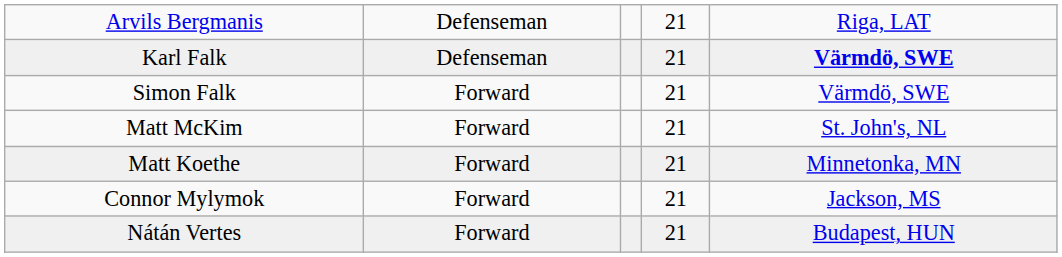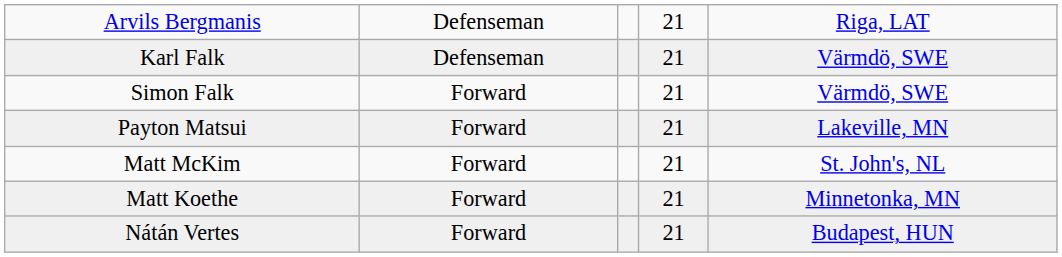Karl Falk | column 5: bold -> normal
+ row: Payton Matsui | Forward | 21 | Lakeville, MN
- row: Connor Mylymok | Forward | 21 | Jackson, MS
